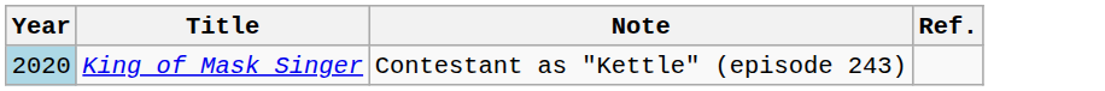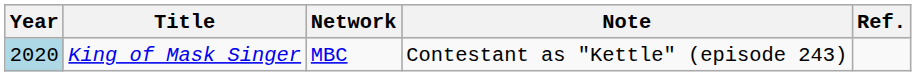+ column: Network | MBC
